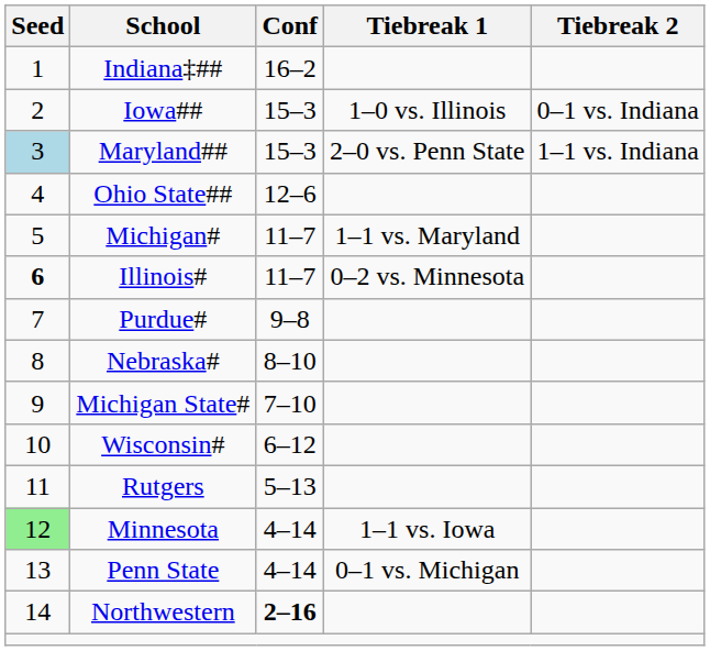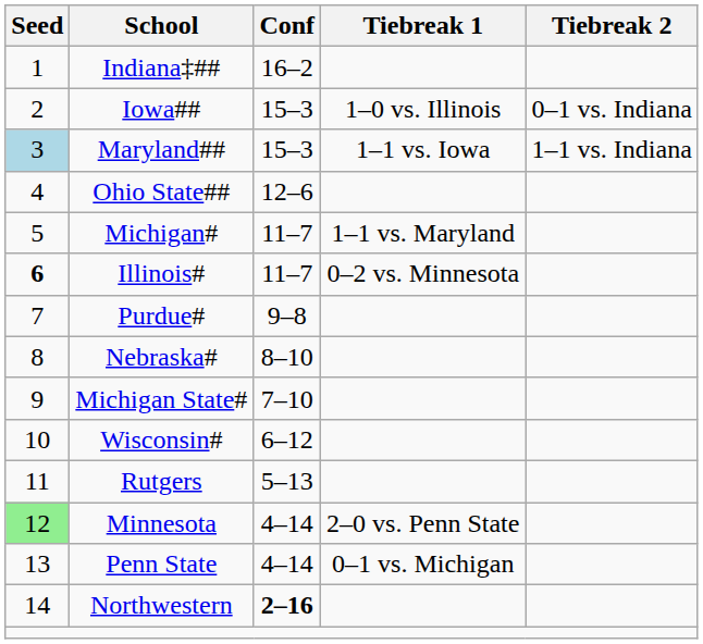Maryland## | Tiebreak 1: 2–0 vs. Penn State -> 1–1 vs. Iowa
Minnesota | Tiebreak 1: 1–1 vs. Iowa -> 2–0 vs. Penn State
